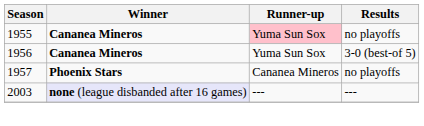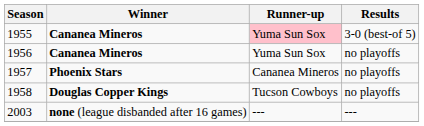1955 | Results: no playoffs -> 3-0 (best-of 5)
1956 | Results: 3-0 (best-of 5) -> no playoffs
+ row: 1958 | Douglas Copper Kings | Tucson Cowboys | no playoffs
2003 | Winner: lavender background -> no background
